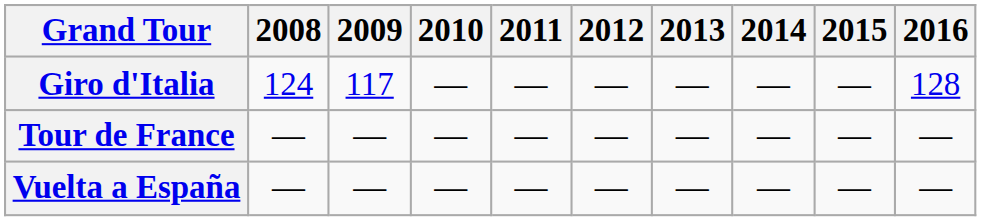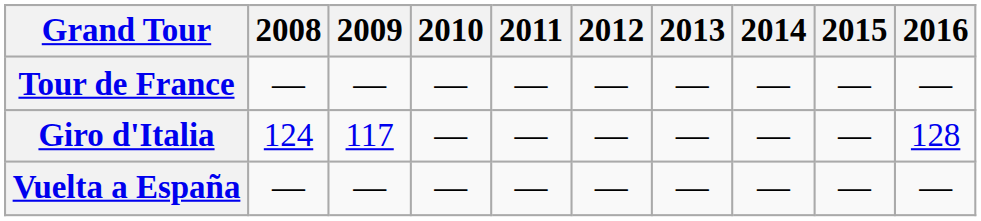rows swapped: Giro d'Italia <-> Tour de France
